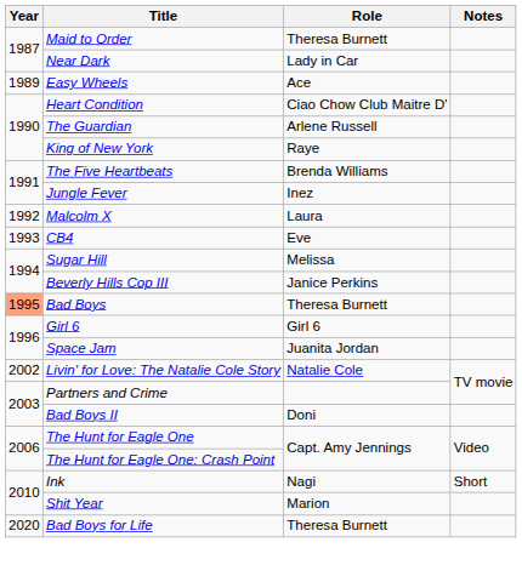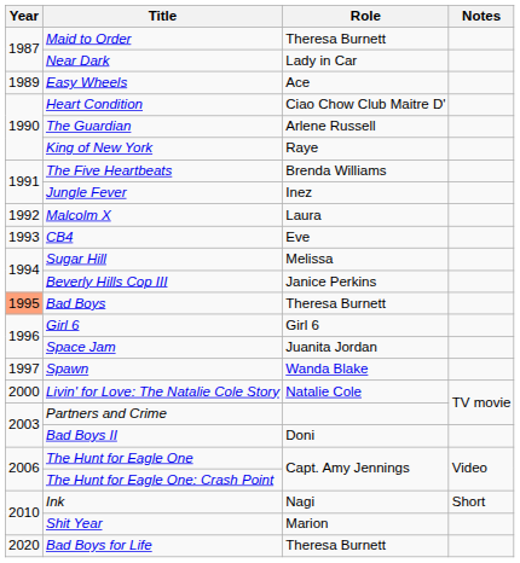+ row: 1997 | Spawn | Wanda Blake
Livin' for Love: The Natalie Cole Story | Year: 2002 -> 2000
